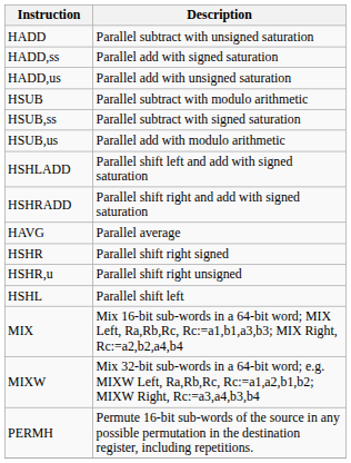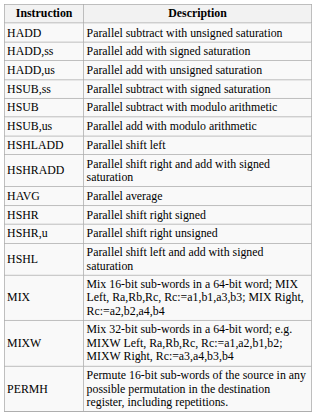rows swapped: HSUB <-> HSUB,ss
HSHLADD | Description: Parallel shift left and add with signed saturation -> Parallel shift left
HSHL | Description: Parallel shift left -> Parallel shift left and add with signed saturation
